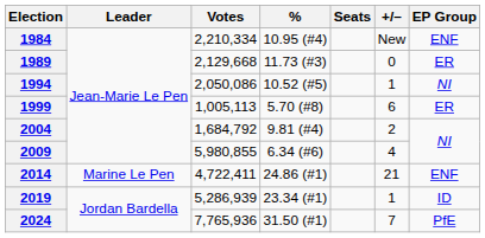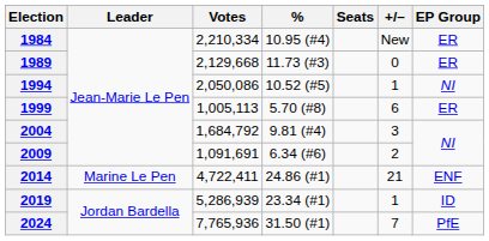1984 | EP Group: ENF -> ER
2004 | +/–: 2 -> 3
2009 | Votes: 5,980,855 -> 1,091,691
2009 | +/–: 4 -> 2
